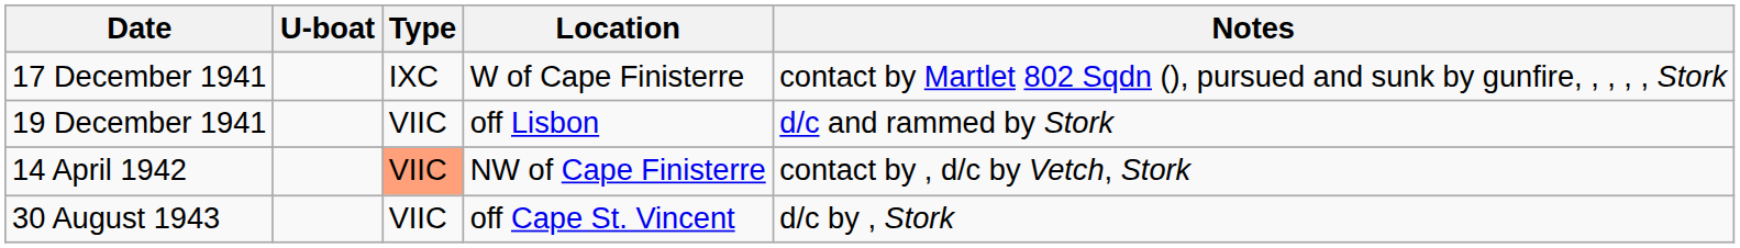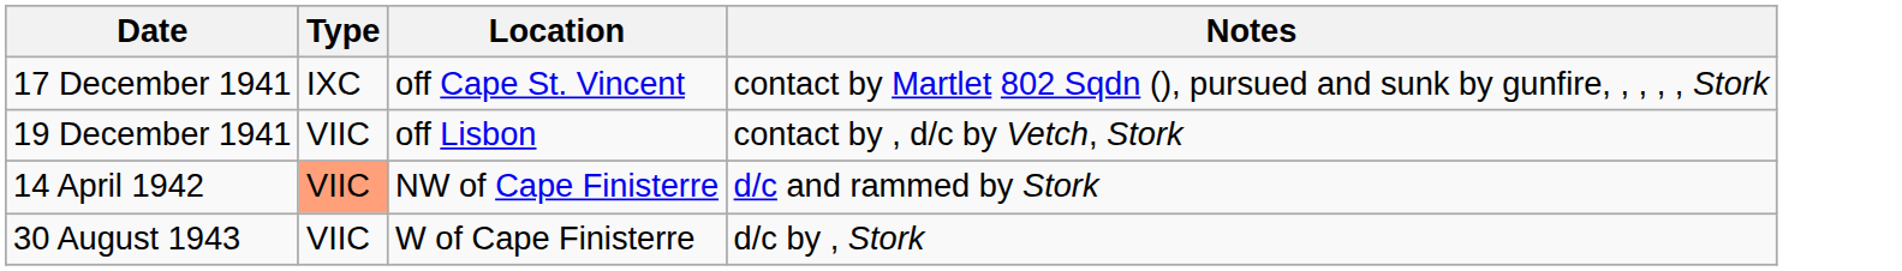- column: U-boat
17 December 1941 | Location: W of Cape Finisterre -> off Cape St. Vincent
19 December 1941 | Notes: d/c and rammed by Stork -> contact by , d/c by Vetch, Stork
14 April 1942 | Notes: contact by , d/c by Vetch, Stork -> d/c and rammed by Stork
30 August 1943 | Location: off Cape St. Vincent -> W of Cape Finisterre
